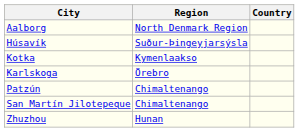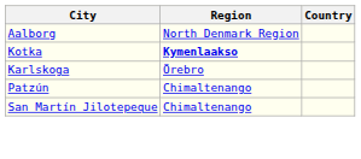- row: Húsavík | Suður-Þingeyjarsýsla
Kotka | Region: normal -> bold
- row: Zhuzhou | Hunan
